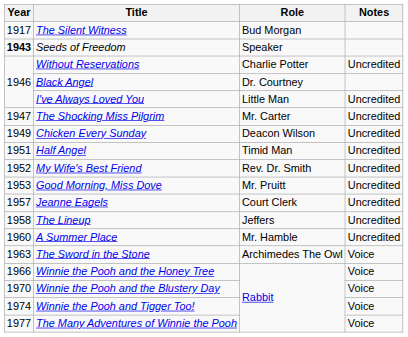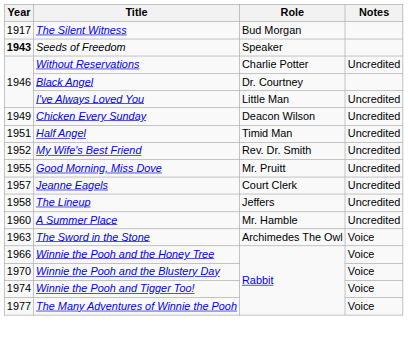- row: 1947 | The Shocking Miss Pilgrim | Mr. Carter | Uncredited
Good Morning, Miss Dove | Year: 1953 -> 1955
